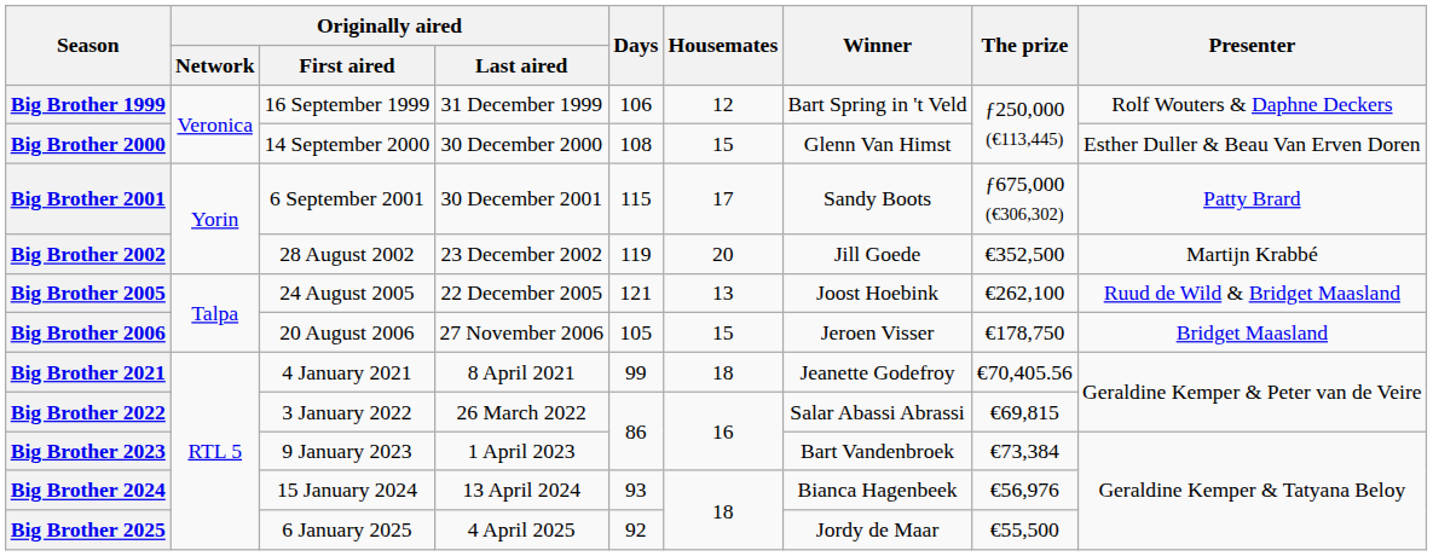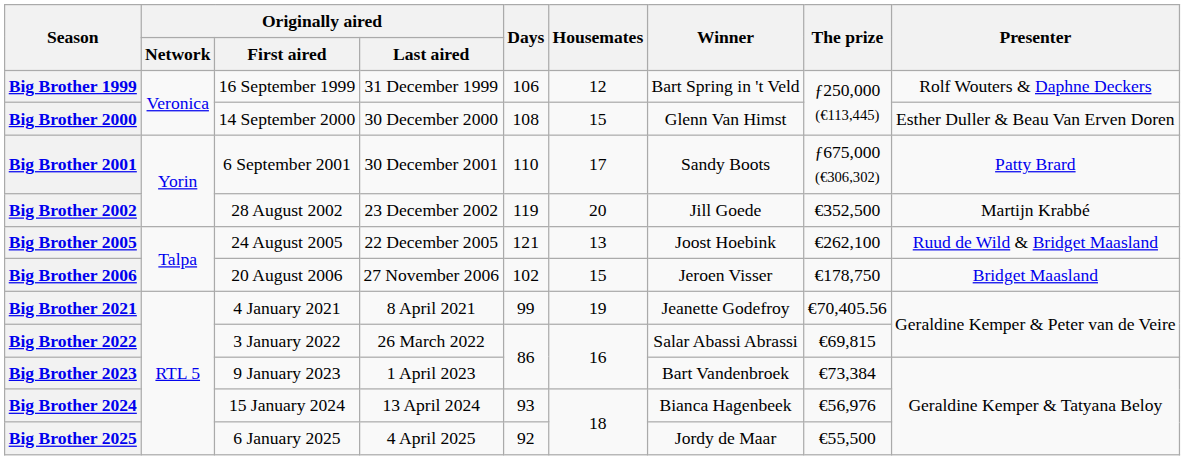Big Brother 2001 | Days: 115 -> 110
Big Brother 2006 | Days: 105 -> 102
Big Brother 2021 | Housemates: 18 -> 19
